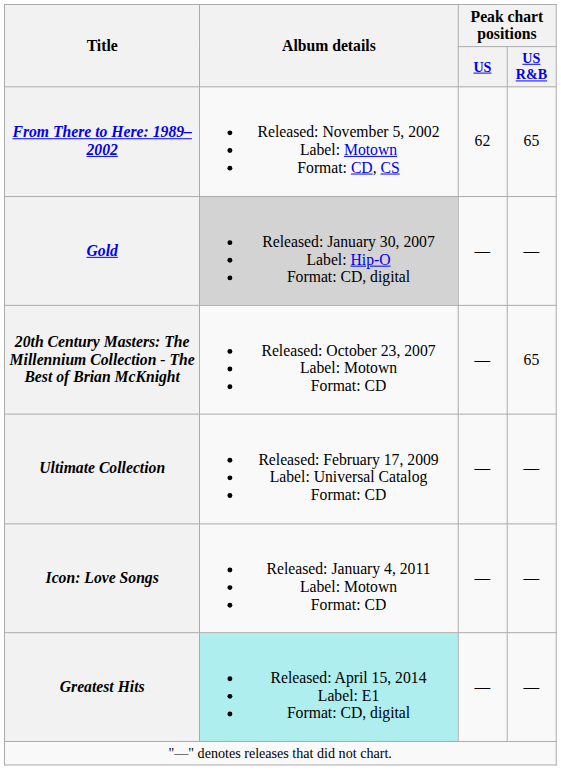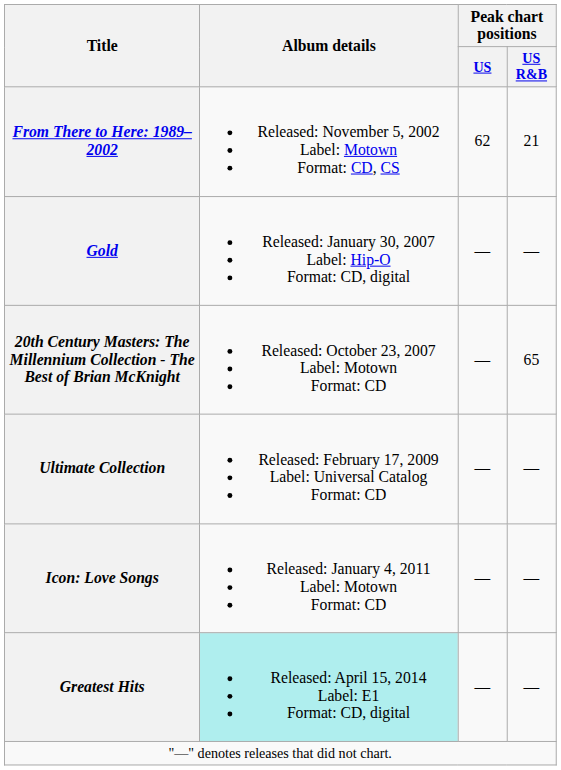From There to Here: 1989–2002 | Peak chart positions / US R&B: 65 -> 21
Gold | Album details: lightgrey background -> no background
